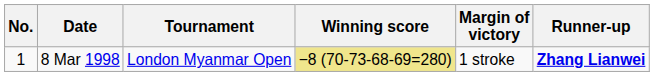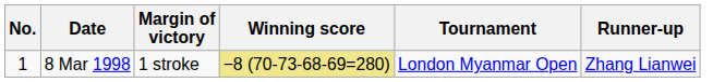columns swapped: Tournament <-> Margin of victory
8 Mar 1998 | Runner-up: bold -> normal
